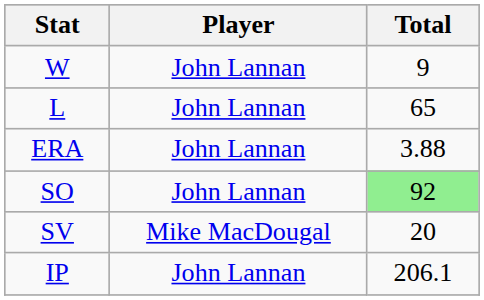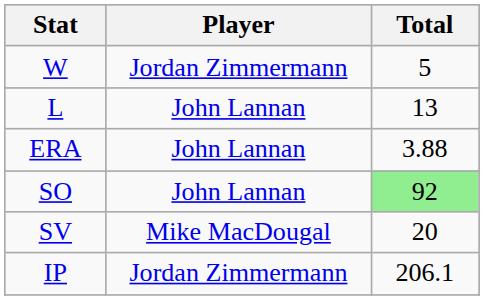W | Player: John Lannan -> Jordan Zimmermann
W | Total: 9 -> 5
L | Total: 65 -> 13
IP | Player: John Lannan -> Jordan Zimmermann
